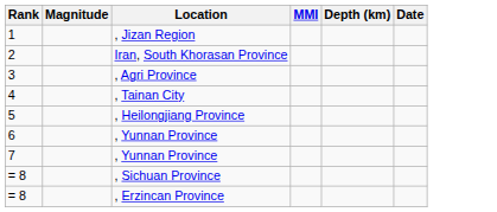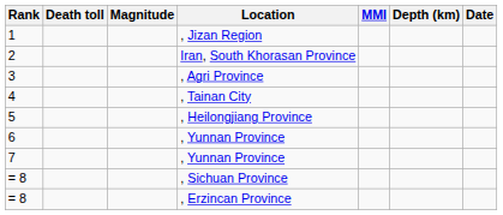+ column: Death toll
